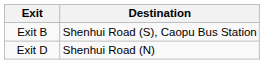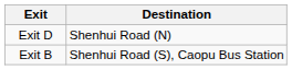rows swapped: Exit B <-> Exit D
